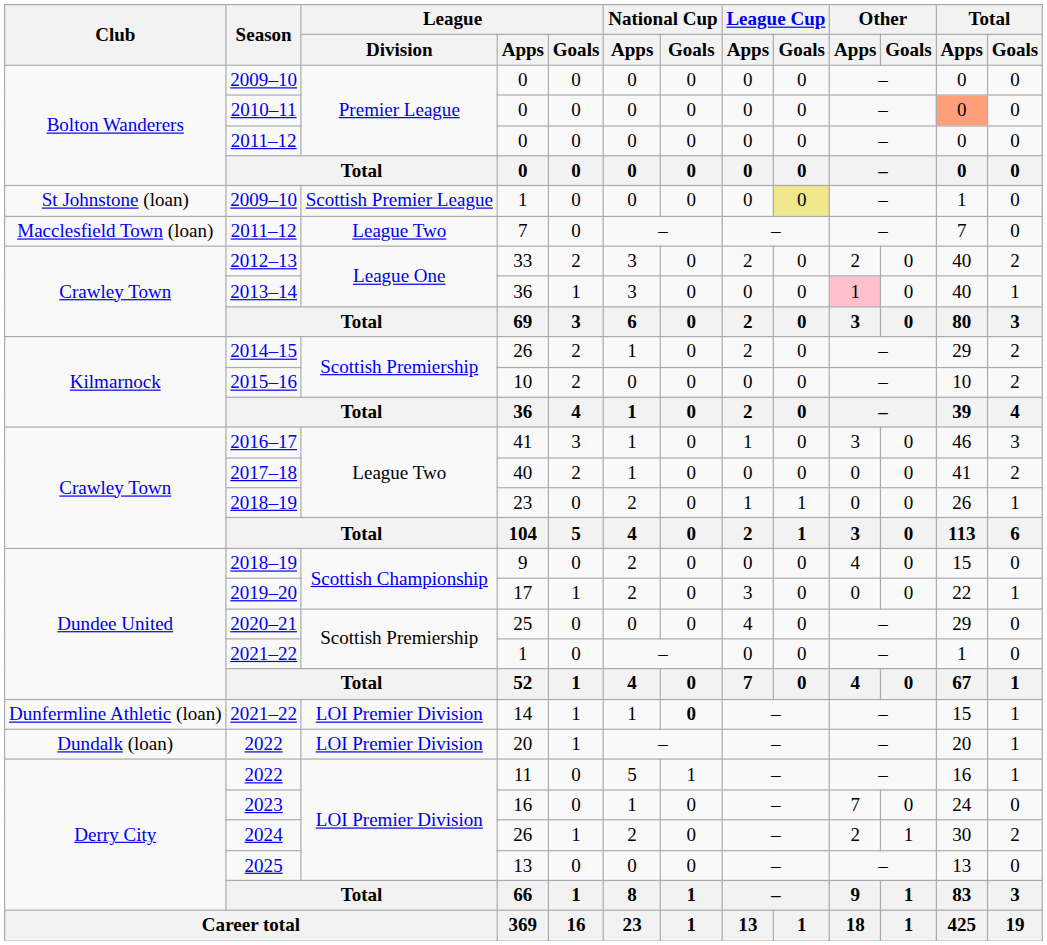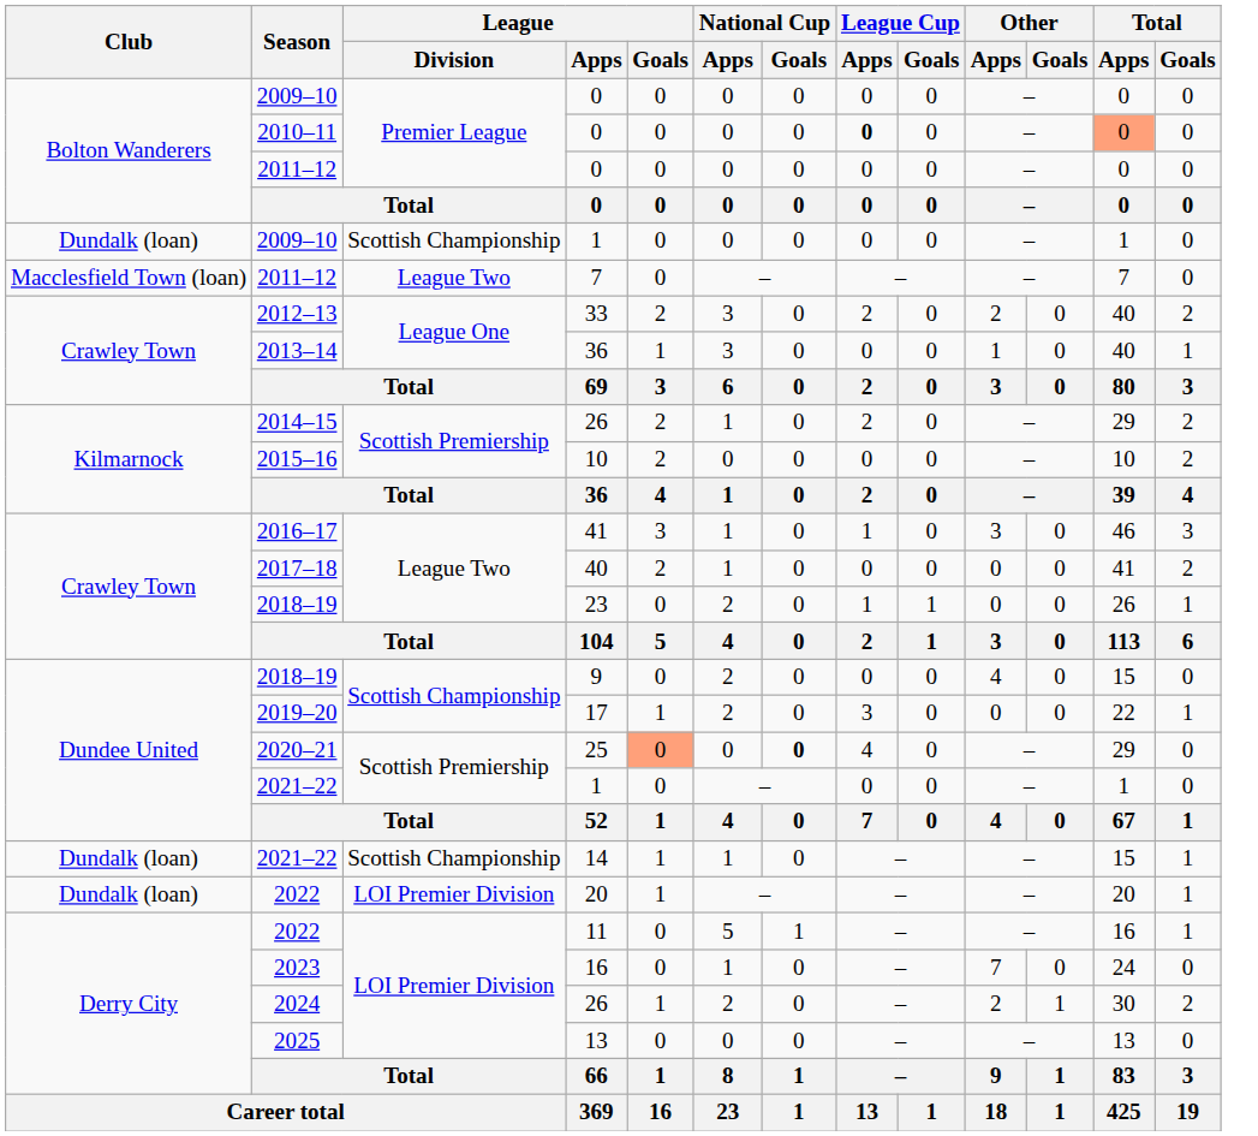2010–11 / 0 | League Cup / Apps: normal -> bold
2009–10 / 1 | Club: St Johnstone (loan) -> Dundalk (loan)
2009–10 / 1 | League / Division: Scottish Premier League -> Scottish Championship
2009–10 / 1 | League Cup / Goals: khaki background -> no background
2013–14 / 36 | Other / Apps: pink background -> no background
25 | League / Goals: no background -> lightsalmon background
25 | National Cup / Goals: normal -> bold
14 | Club: Dunfermline Athletic (loan) -> Dundalk (loan)
14 | League / Division: LOI Premier Division -> Scottish Championship
14 | National Cup / Goals: bold -> normal
